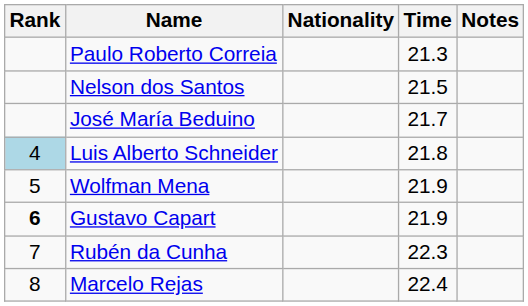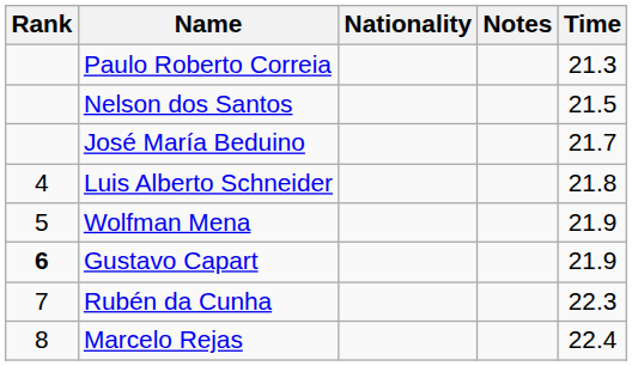columns swapped: Time <-> Notes
Luis Alberto Schneider | Rank: lightblue background -> no background
